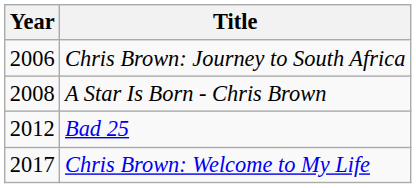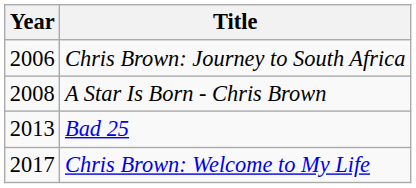Bad 25 | Year: 2012 -> 2013
